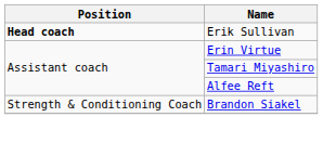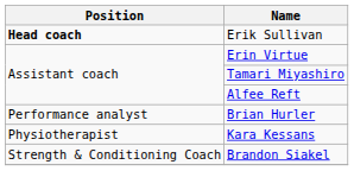+ row: Performance analyst | Brian Hurler
+ row: Physiotherapist | Kara Kessans
